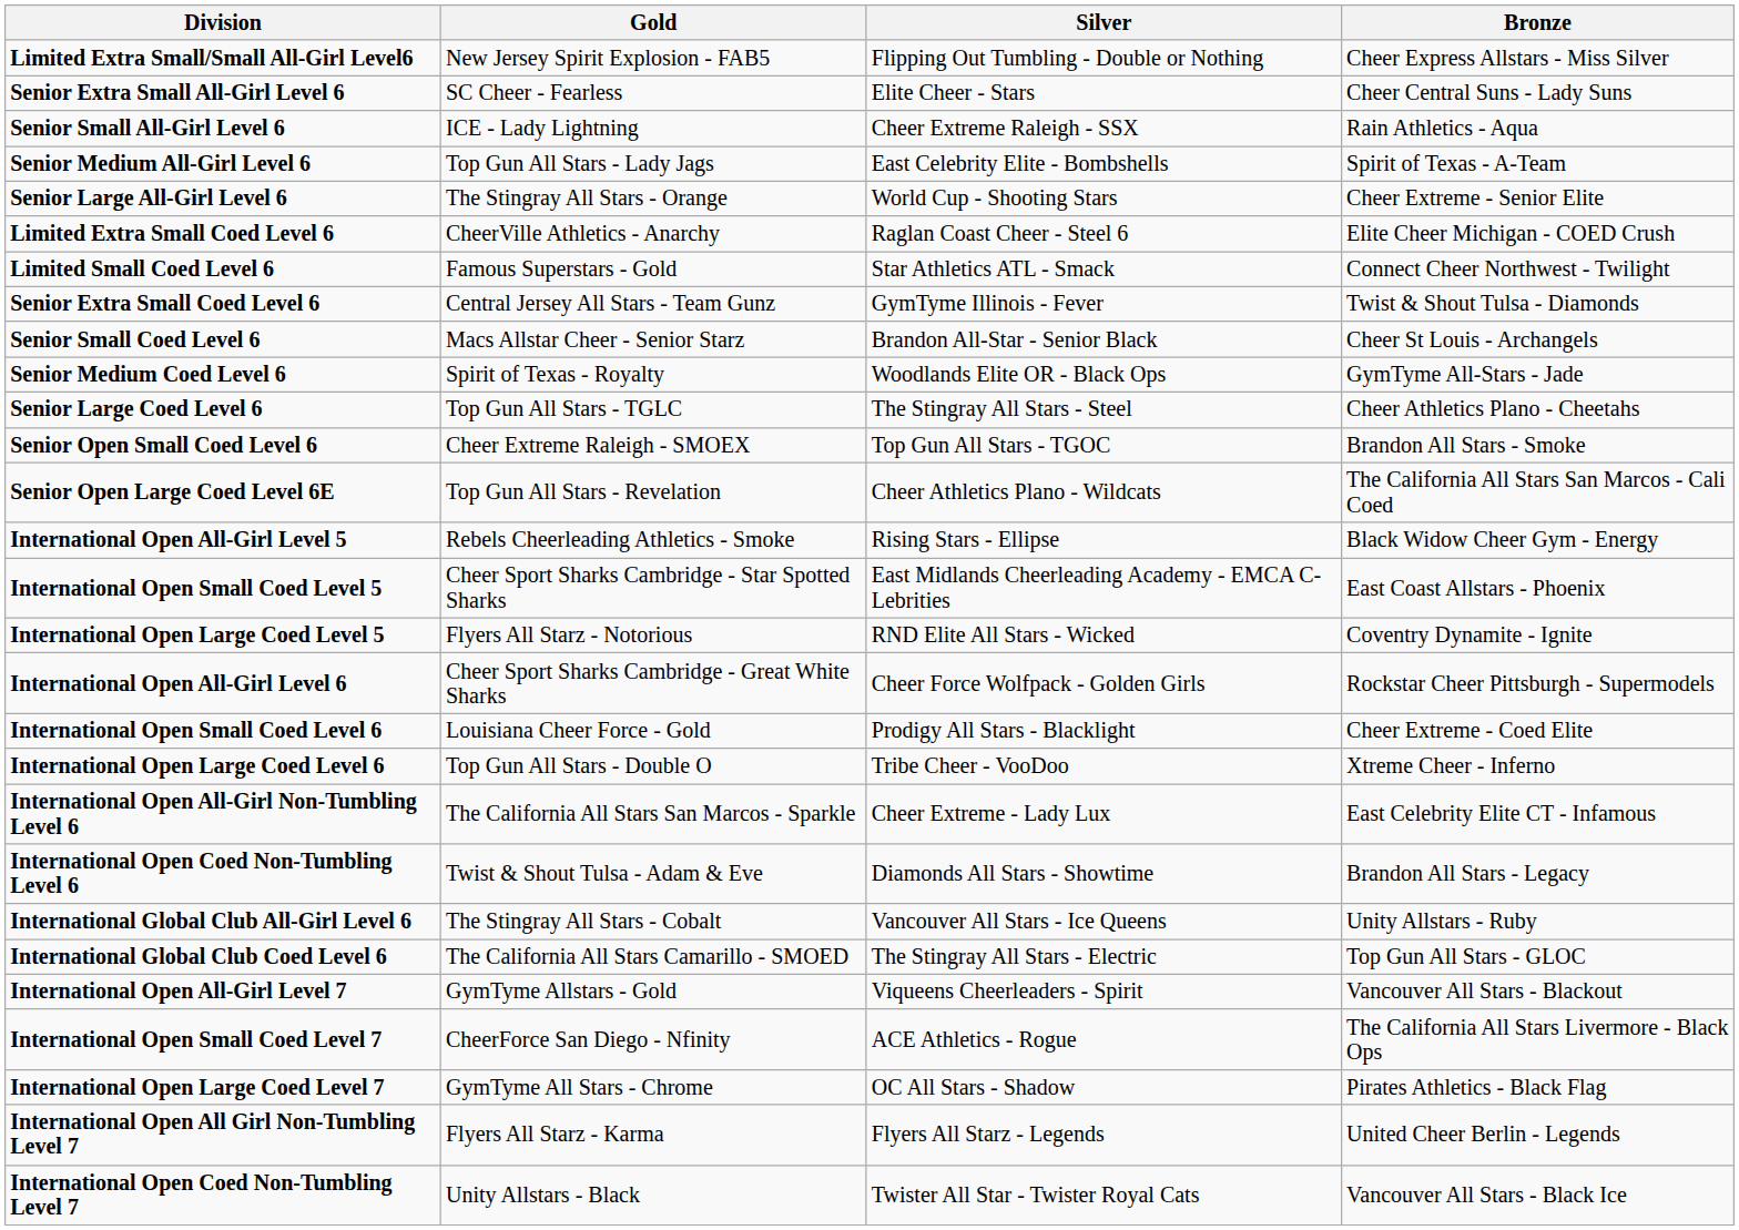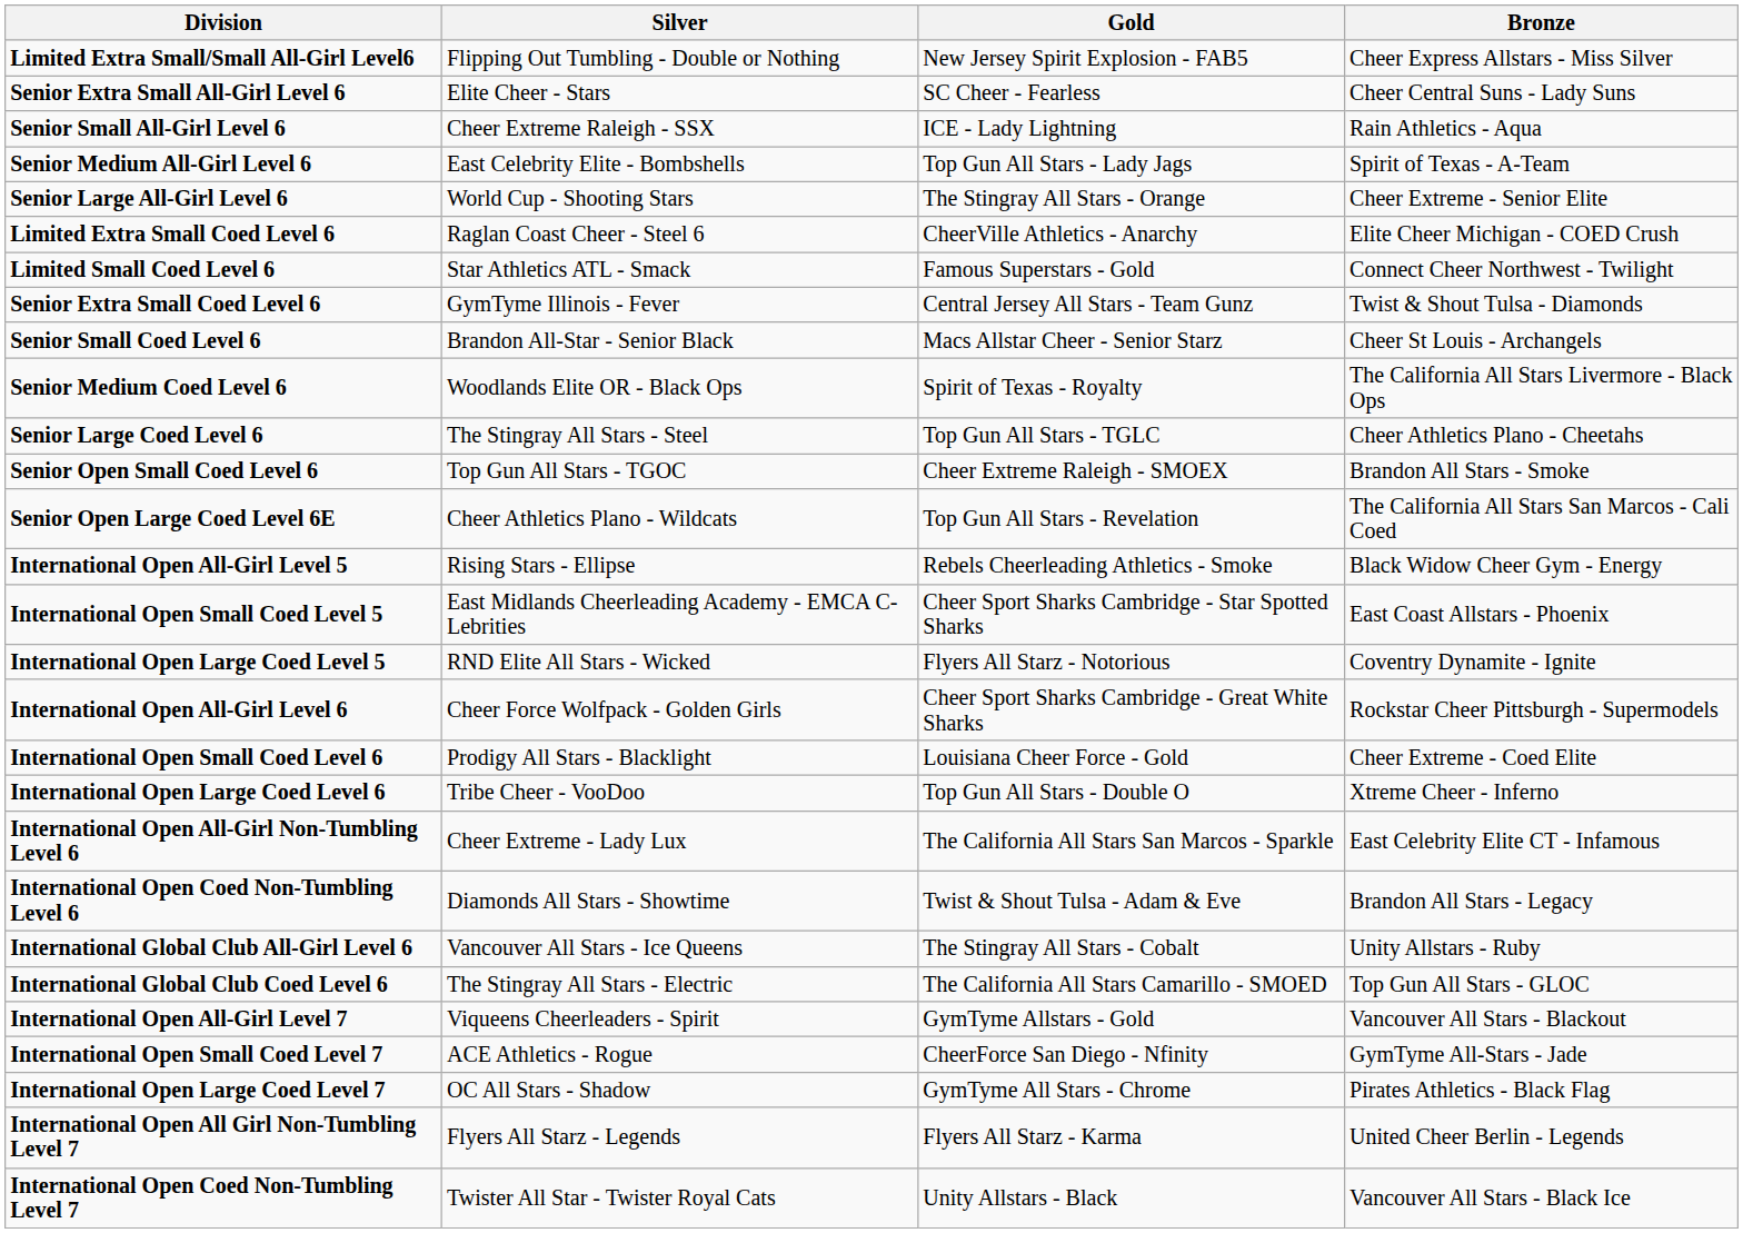columns swapped: Gold <-> Silver
Senior Medium Coed Level 6 | Bronze: GymTyme All-Stars - Jade -> The California All Stars Livermore - Black Ops
International Open Small Coed Level 7 | Bronze: The California All Stars Livermore - Black Ops -> GymTyme All-Stars - Jade
